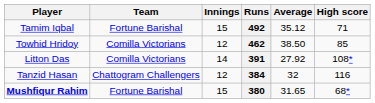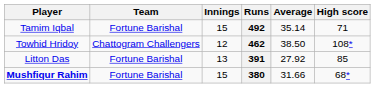492 | Average: 35.12 -> 35.14
462 | Team: Comilla Victorians -> Chattogram Challengers
462 | High score: 85 -> 108*
391 | Team: Comilla Victorians -> Fortune Barishal
391 | Innings: 14 -> 13
391 | High score: 108* -> 85
- row: Tanzid Hasan | Chattogram Challengers | 12 | 384 | 32 | 116
380 | Average: 31.65 -> 31.66
